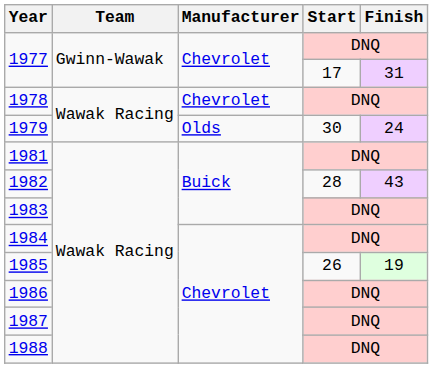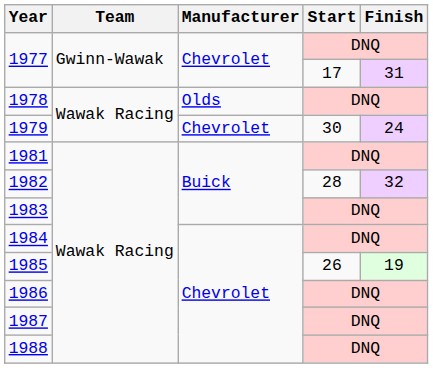1978 | Manufacturer: Chevrolet -> Olds
1979 | Manufacturer: Olds -> Chevrolet
1982 | Finish: 43 -> 32
